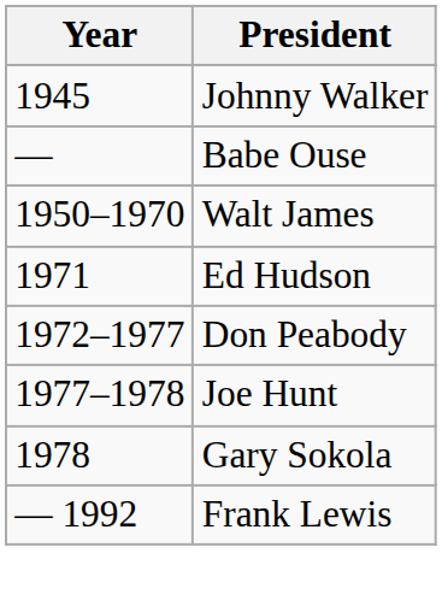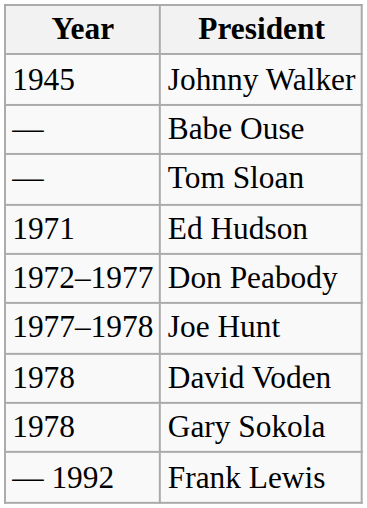+ row: — | Tom Sloan
- row: 1950–1970 | Walt James
+ row: 1978 | David Voden
